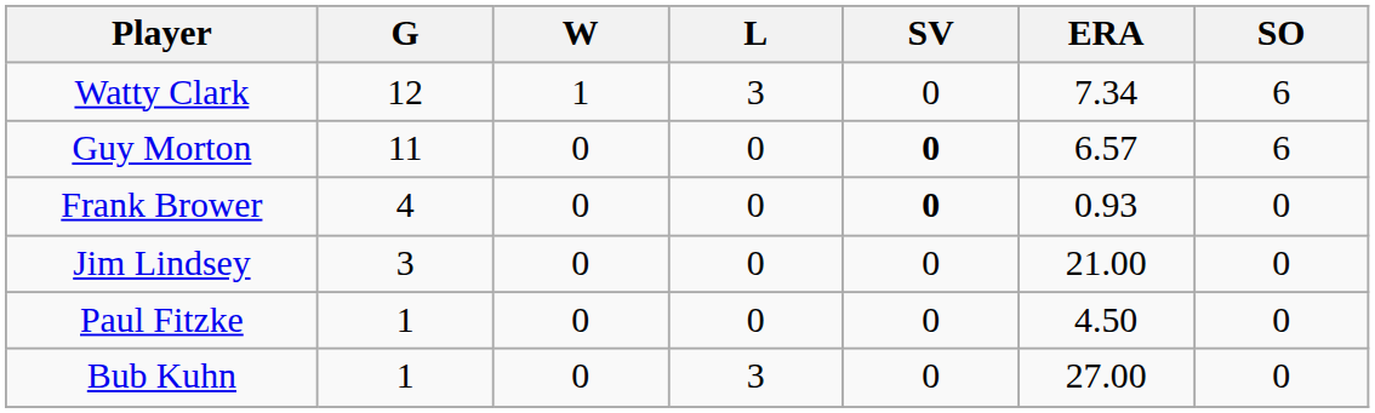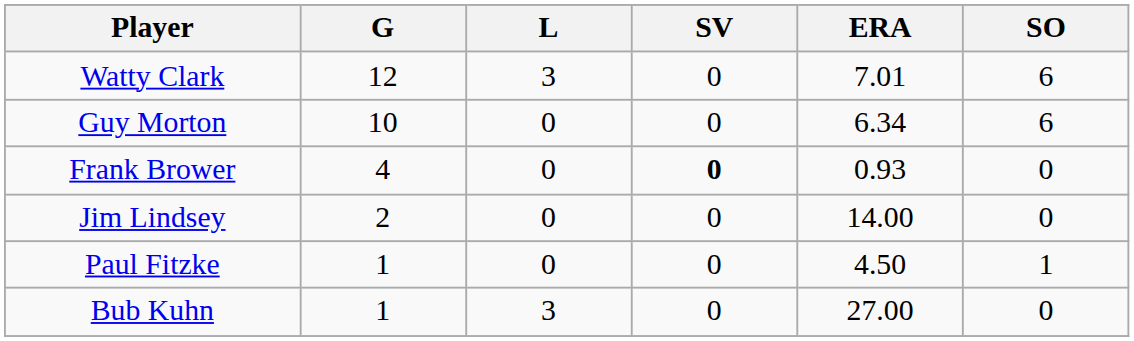- column: W | 1 | 0 | 0 | 0 | 0 | 0
Watty Clark | ERA: 7.34 -> 7.01
Guy Morton | G: 11 -> 10
Guy Morton | SV: bold -> normal
Guy Morton | ERA: 6.57 -> 6.34
Jim Lindsey | G: 3 -> 2
Jim Lindsey | ERA: 21.00 -> 14.00
Paul Fitzke | SO: 0 -> 1
